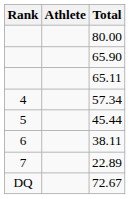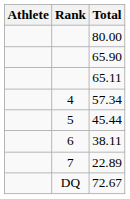columns swapped: Rank <-> Athlete
